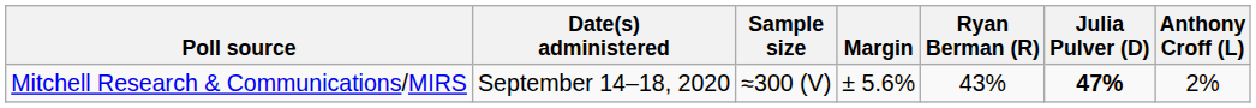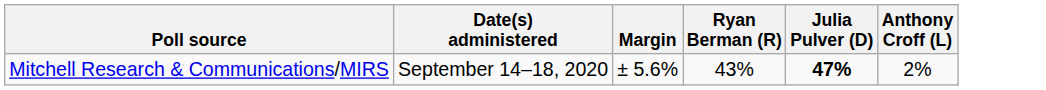- column: Sample size | ≈300 (V)
